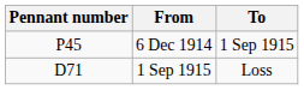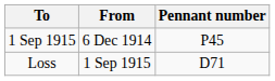columns swapped: Pennant number <-> To
